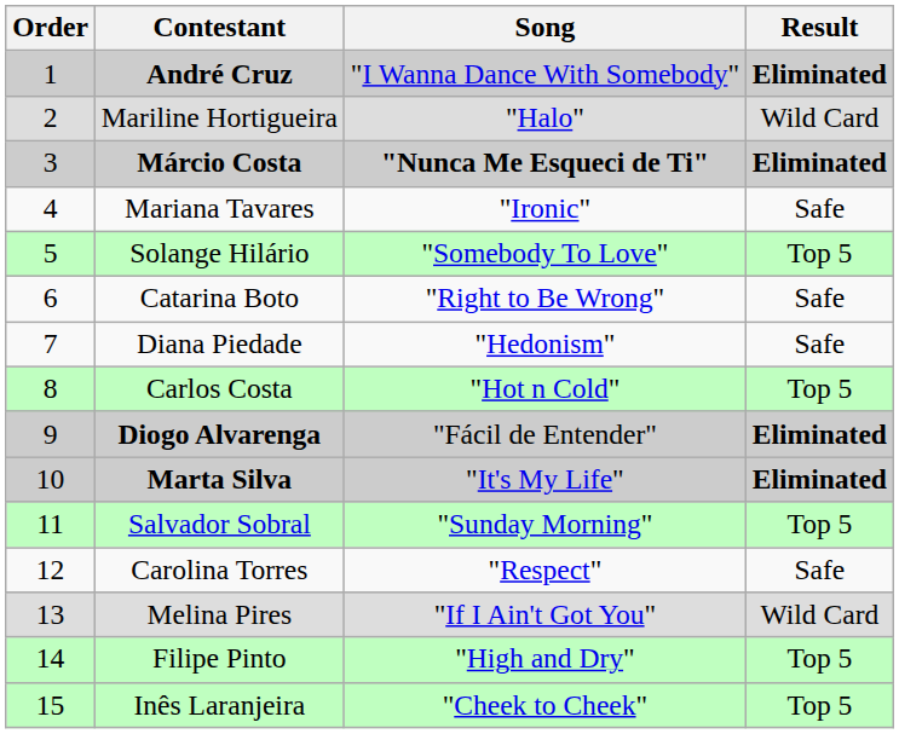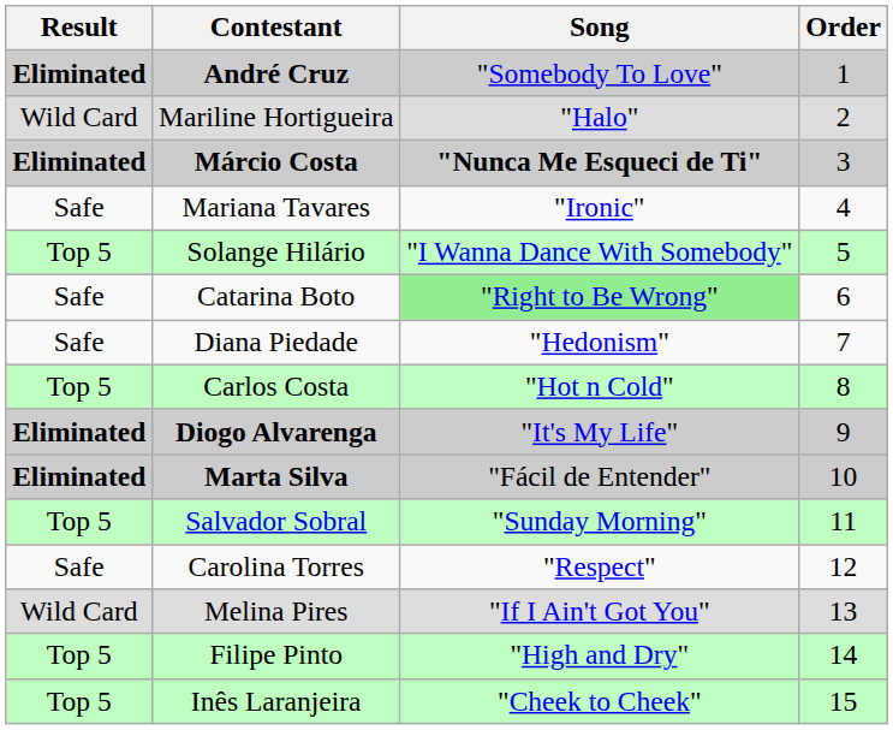columns swapped: Order <-> Result
André Cruz | Song: "I Wanna Dance With Somebody" -> "Somebody To Love"
Solange Hilário | Song: "Somebody To Love" -> "I Wanna Dance With Somebody"
Catarina Boto | Song: no background -> lightgreen background
Diogo Alvarenga | Song: "Fácil de Entender" -> "It's My Life"
Marta Silva | Song: "It's My Life" -> "Fácil de Entender"
